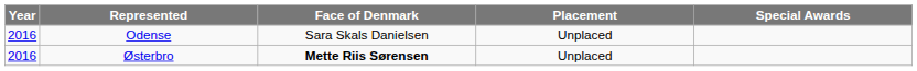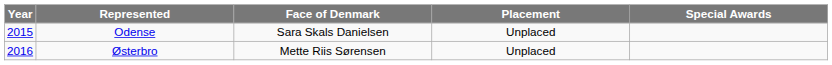Odense | Year: 2016 -> 2015
Østerbro | Face of Denmark: bold -> normal
